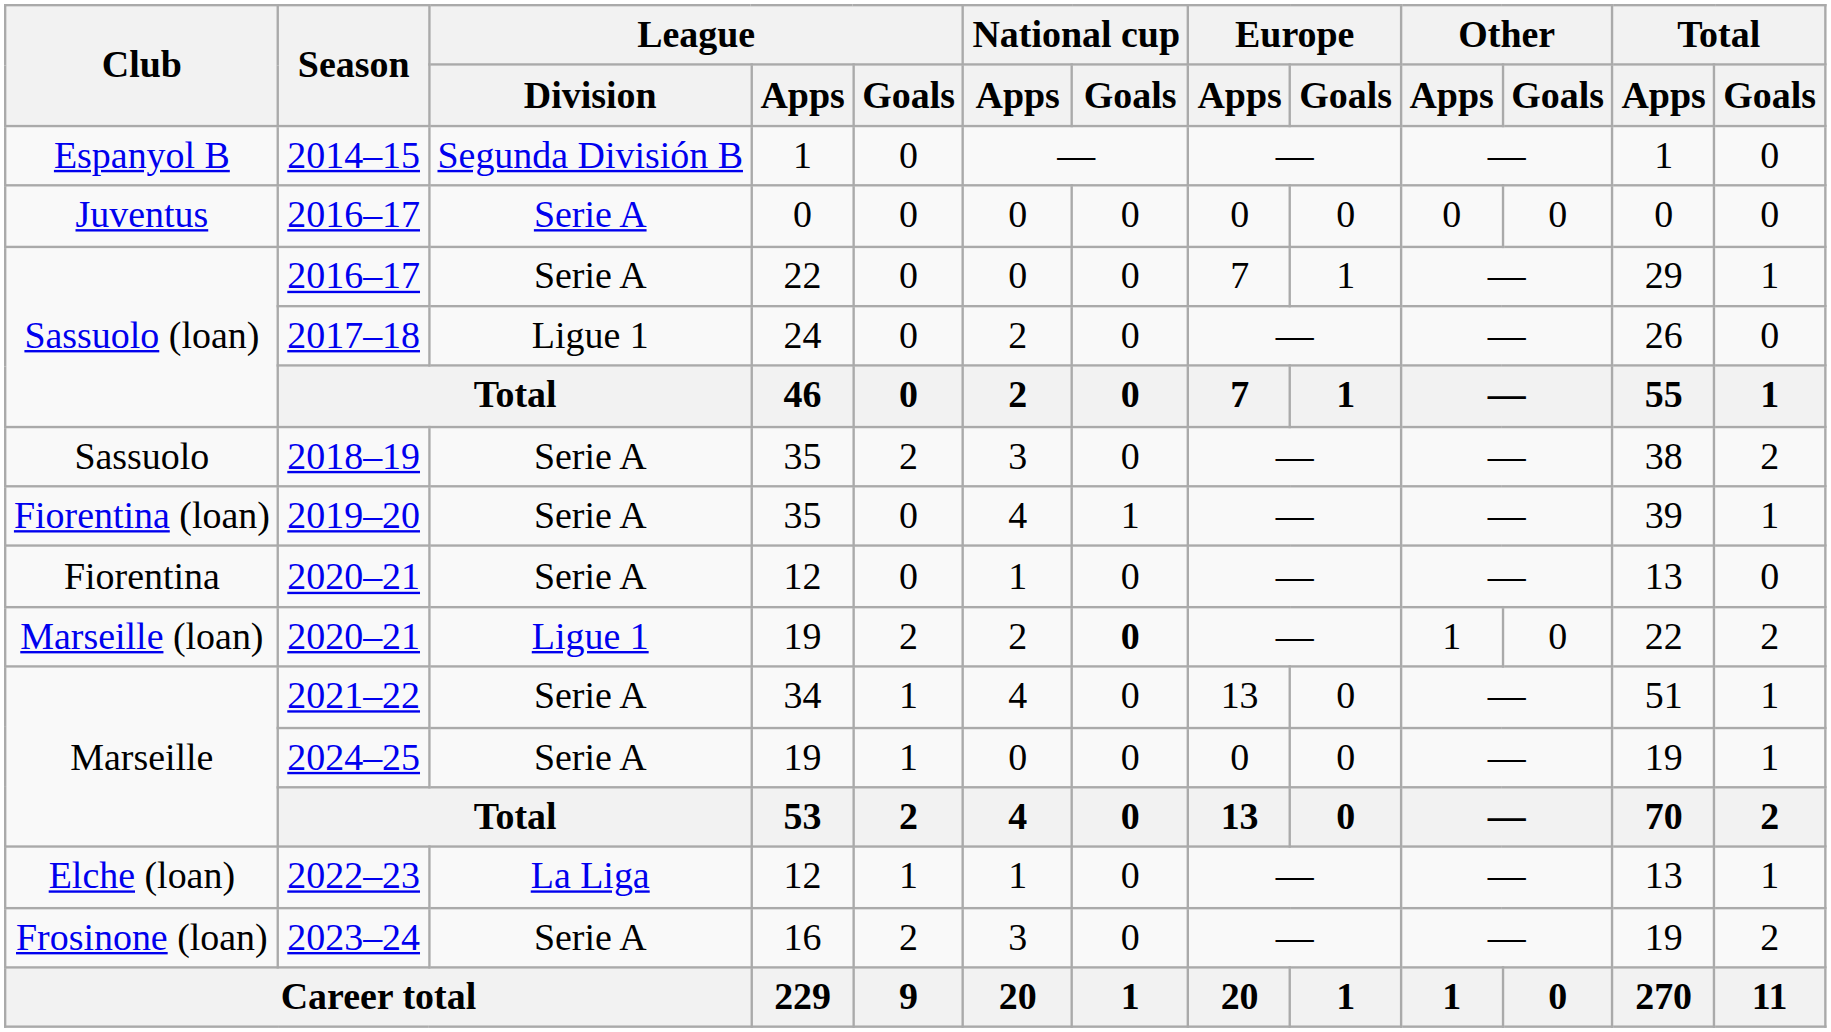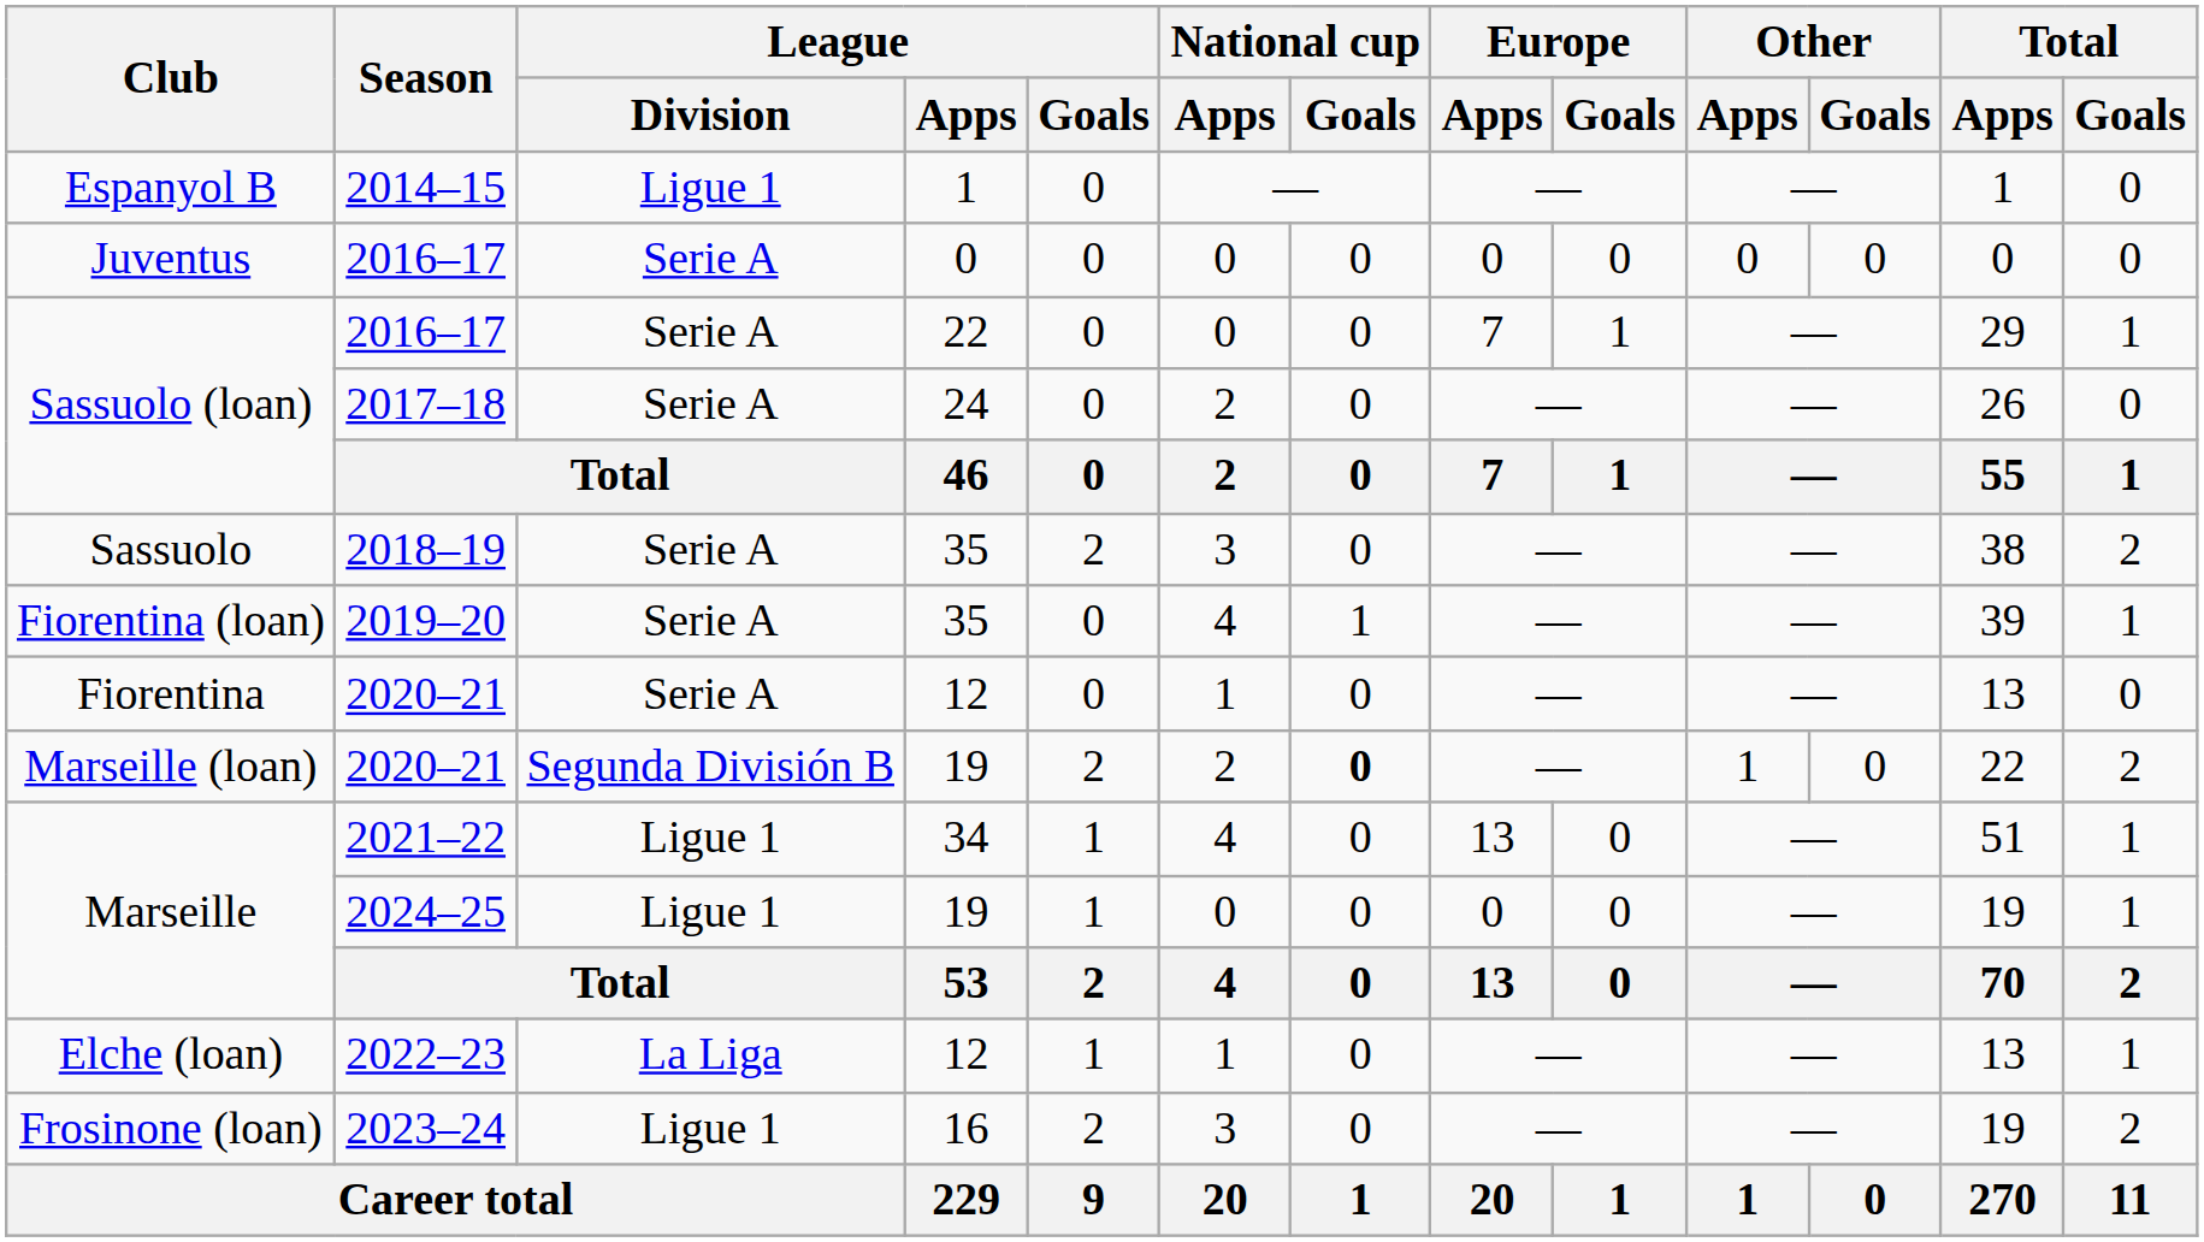Espanyol B | League / Division: Segunda División B -> Ligue 1
Sassuolo (loan) / 2017–18 | League / Division: Ligue 1 -> Serie A
Marseille (loan) | League / Division: Ligue 1 -> Segunda División B
Marseille / 2021–22 | League / Division: Serie A -> Ligue 1
Marseille / 2024–25 | League / Division: Serie A -> Ligue 1
Frosinone (loan) | League / Division: Serie A -> Ligue 1
